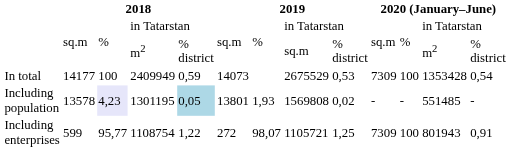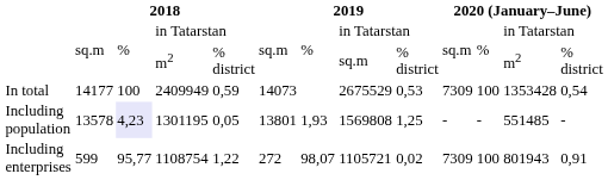1301195 | column 5: lightblue background -> no background
1301195 | column 9: 0,02 -> 1,25
1108754 | column 9: 1,25 -> 0,02
